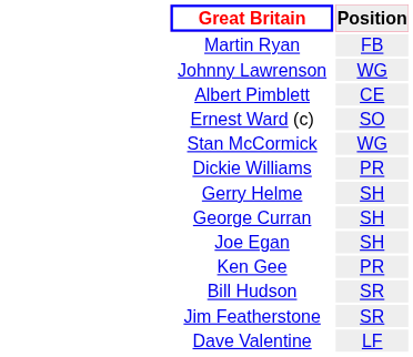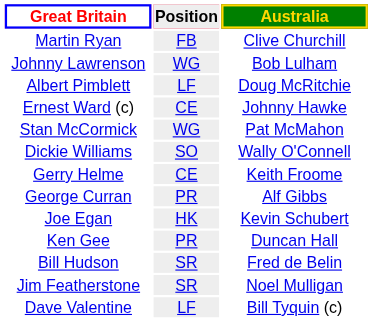+ column: Australia | Clive Churchill | Bob Lulham | Doug McRitchie | Johnny Hawke | Pat McMahon | Wally O'Connell | Keith Froome | Alf Gibbs | Kevin Schubert | Duncan Hall | Fred de Belin | Noel Mulligan | Bill Tyquin (c)
Albert Pimblett | Position: CE -> LF
Ernest Ward (c) | Position: SO -> CE
Dickie Williams | Position: PR -> SO
Gerry Helme | Position: SH -> CE
George Curran | Position: SH -> PR
Joe Egan | Position: SH -> HK
